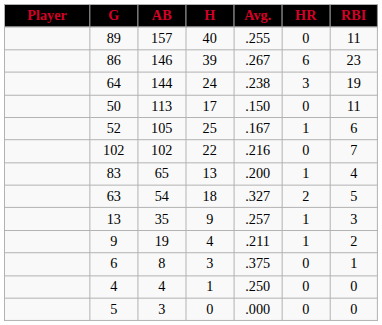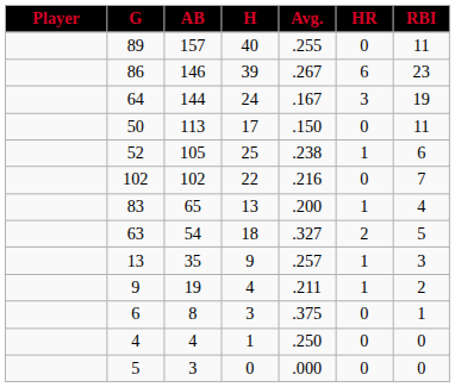64 | Avg.: .238 -> .167
52 | Avg.: .167 -> .238
